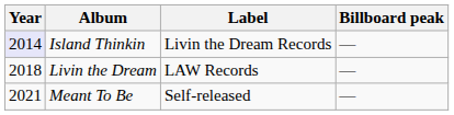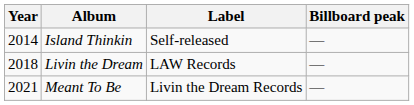Island Thinkin | Year: lavender background -> no background
Island Thinkin | Label: Livin the Dream Records -> Self-released
Meant To Be | Label: Self-released -> Livin the Dream Records
